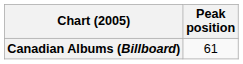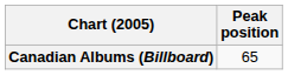Canadian Albums (Billboard) | Peak position: 61 -> 65
